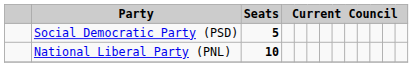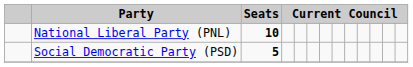rows swapped: National Liberal Party (PNL) <-> Social Democratic Party (PSD)
